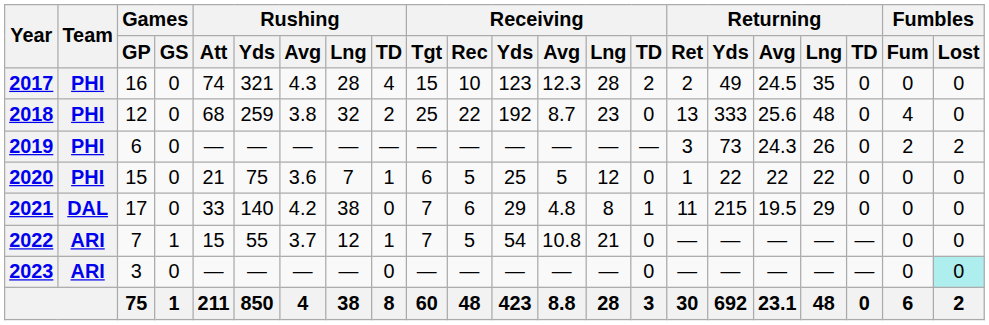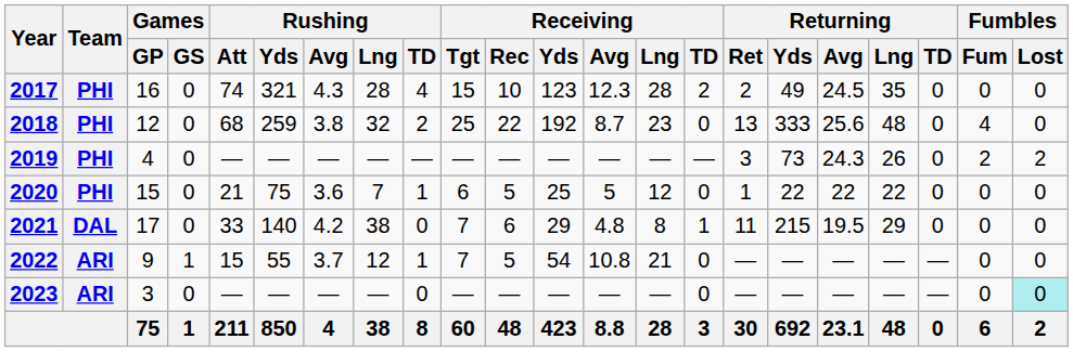2019 | Games / GP: 6 -> 4
2022 | Games / GP: 7 -> 9
